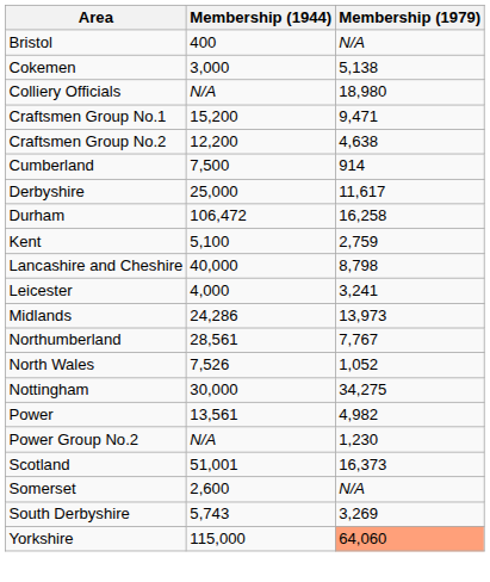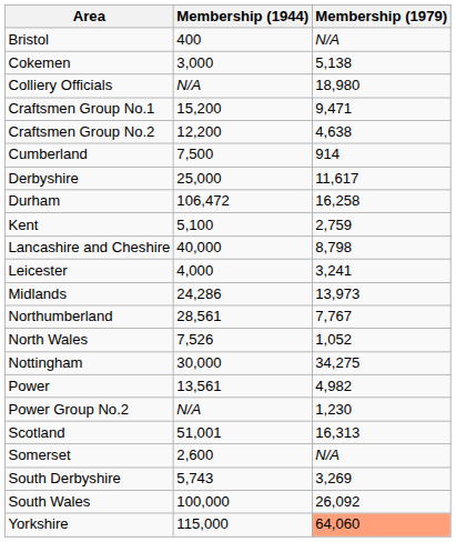Scotland | Membership (1979): 16,373 -> 16,313
+ row: South Wales | 100,000 | 26,092
